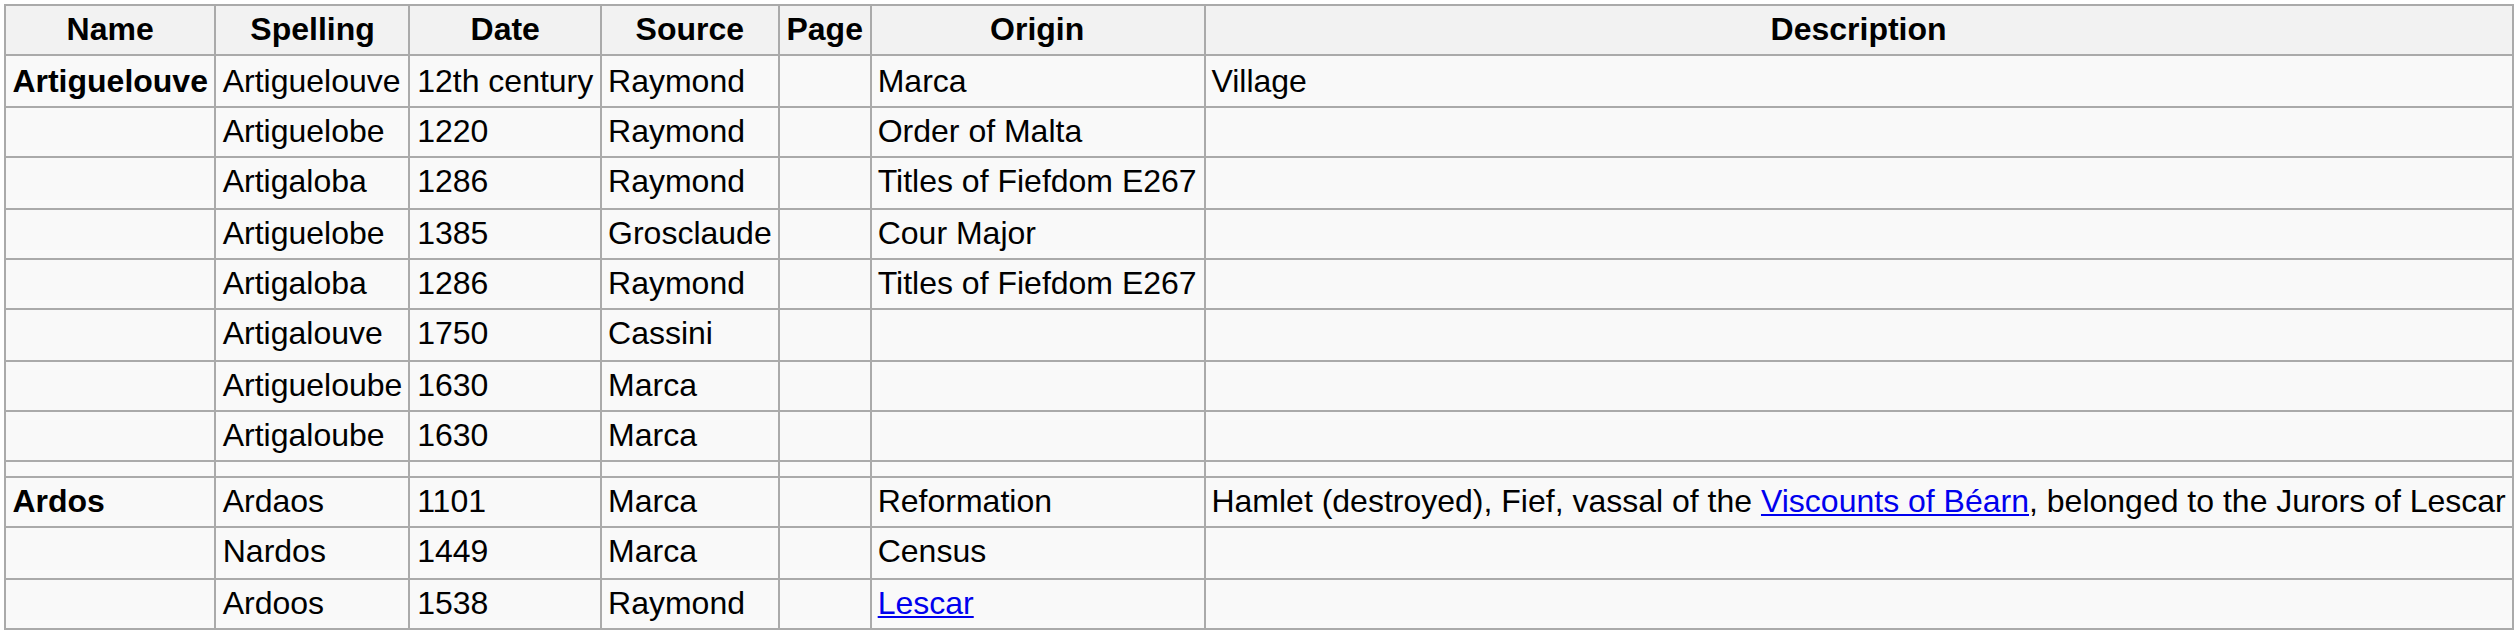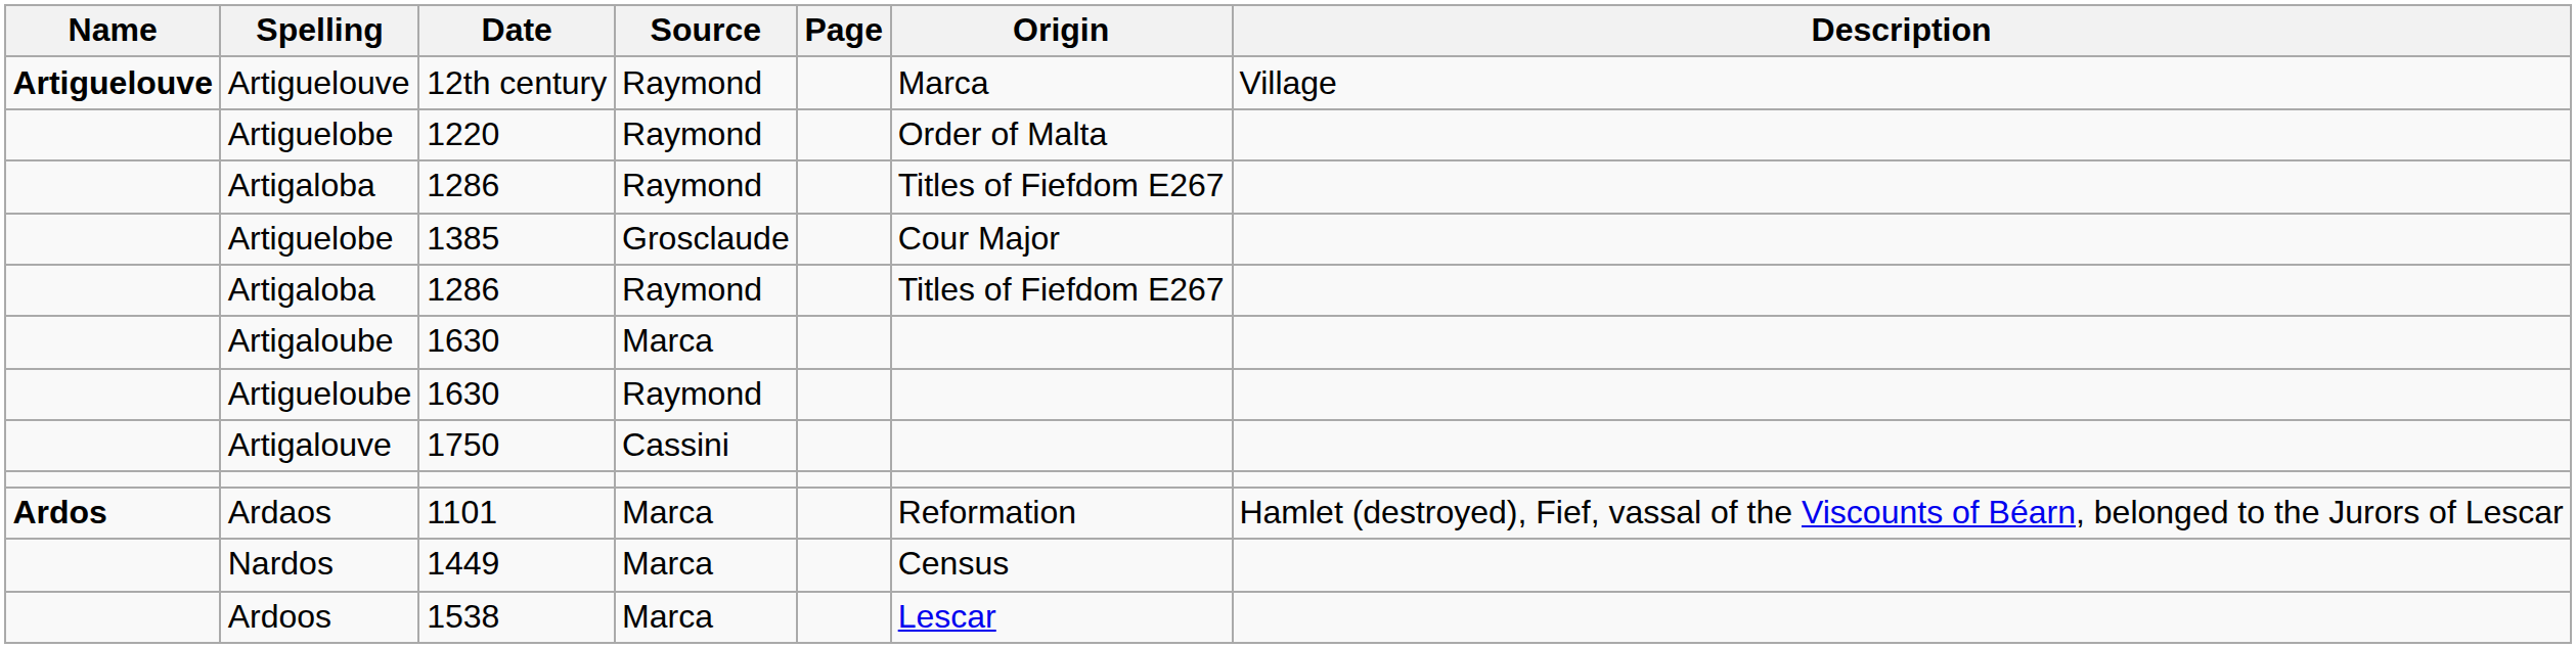rows swapped: Artigaloube <-> Artigalouve
Artigueloube | Source: Marca -> Raymond
Ardoos | Source: Raymond -> Marca
